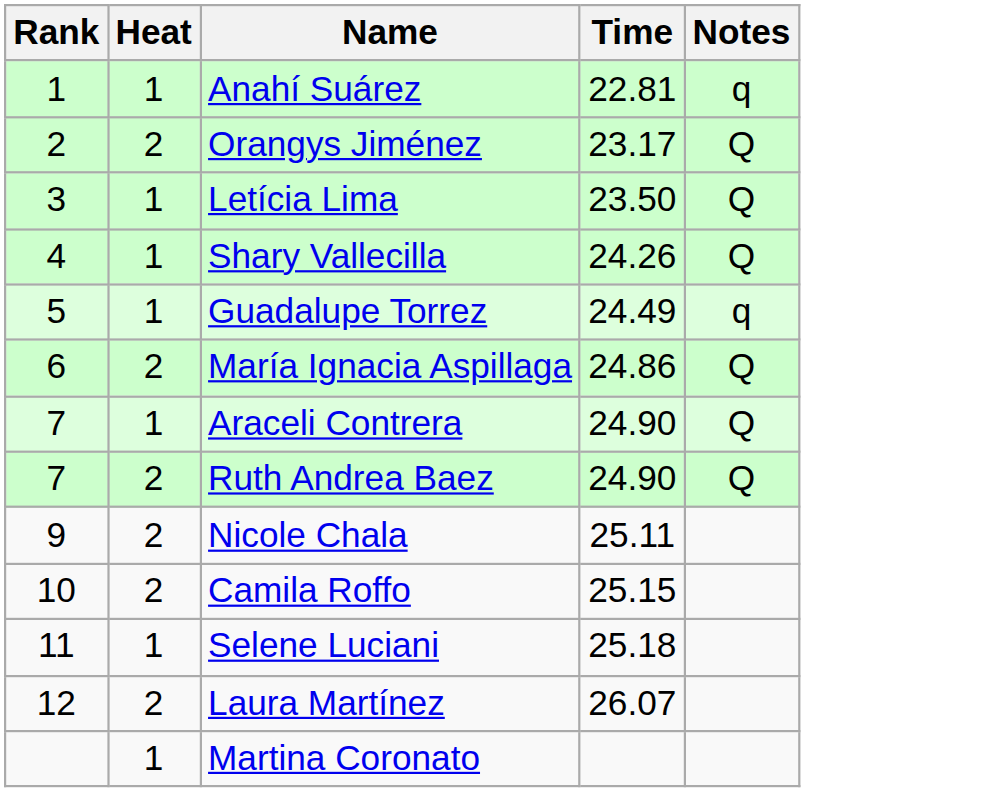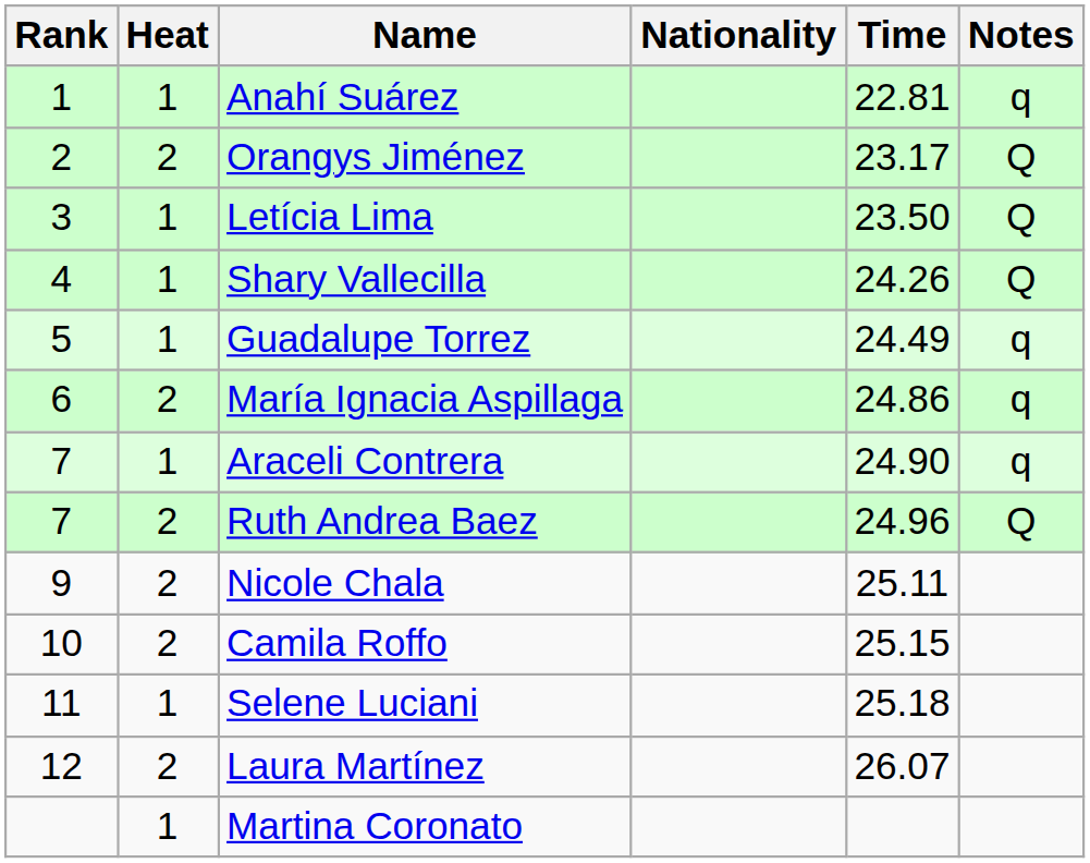+ column: Nationality
María Ignacia Aspillaga | Notes: Q -> q
Araceli Contrera | Notes: Q -> q
Ruth Andrea Baez | Time: 24.90 -> 24.96
